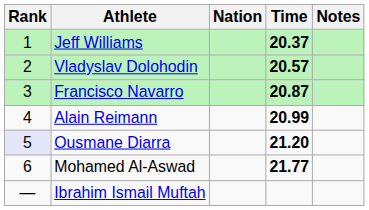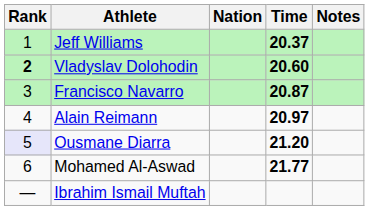Vladyslav Dolohodin | Rank: normal -> bold
Vladyslav Dolohodin | Time: 20.57 -> 20.60
Alain Reimann | Time: 20.99 -> 20.97
